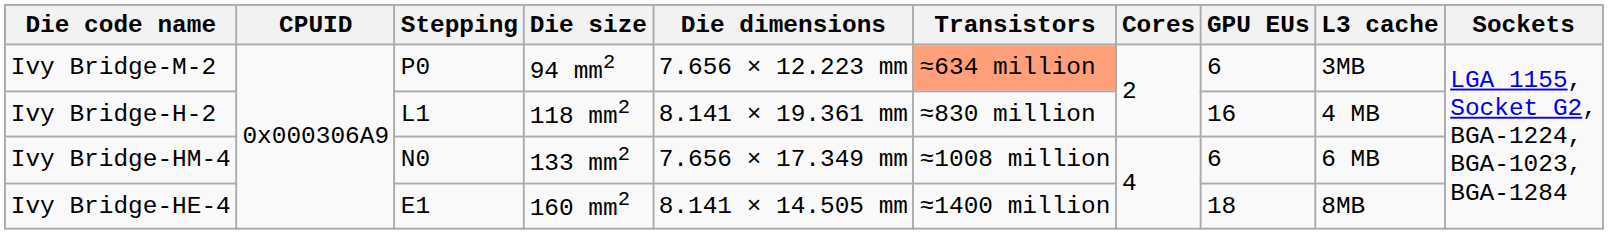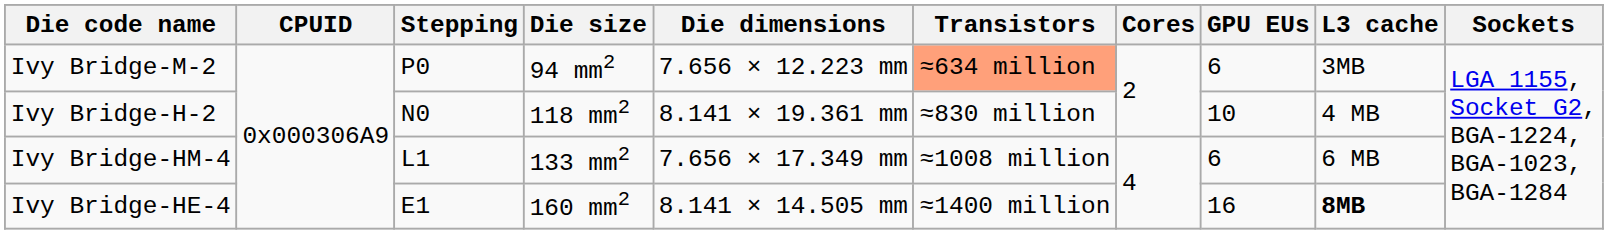Ivy Bridge-H-2 | Stepping: L1 -> N0
Ivy Bridge-H-2 | GPU EUs: 16 -> 10
Ivy Bridge-HM-4 | Stepping: N0 -> L1
Ivy Bridge-HE-4 | GPU EUs: 18 -> 16
Ivy Bridge-HE-4 | L3 cache: normal -> bold
